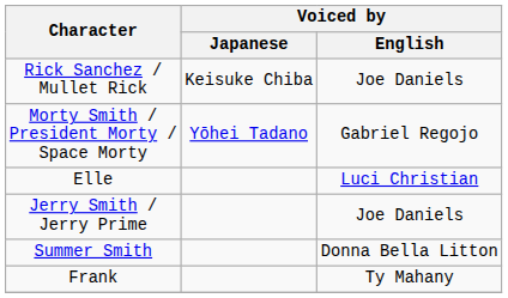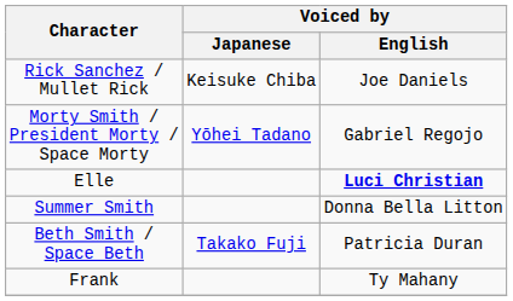Elle | Voiced by / English: normal -> bold
- row: Jerry Smith / Jerry Prime | Joe Daniels
+ row: Beth Smith / Space Beth | Takako Fuji | Patricia Duran
